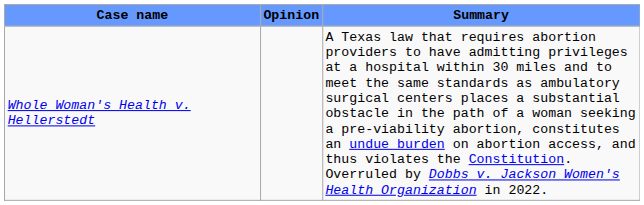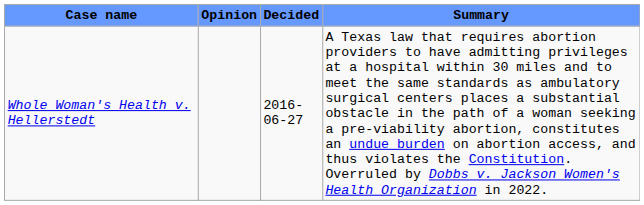+ column: Decided | 2016-06-27
